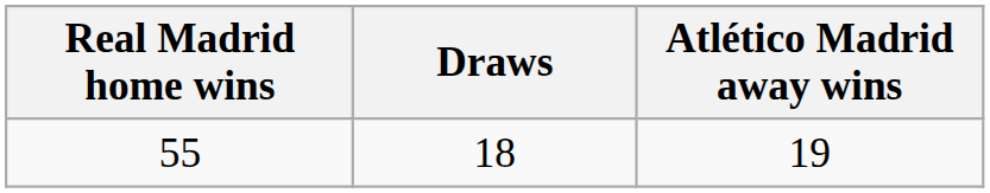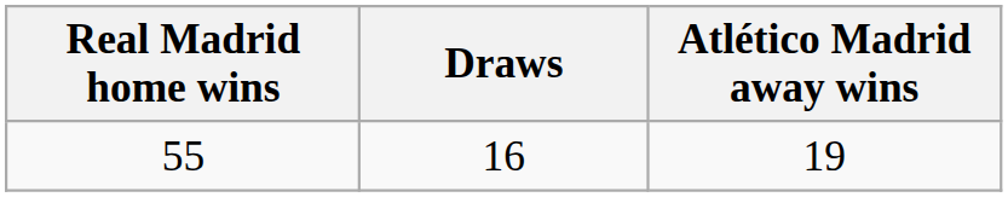55 | Draws: 18 -> 16
